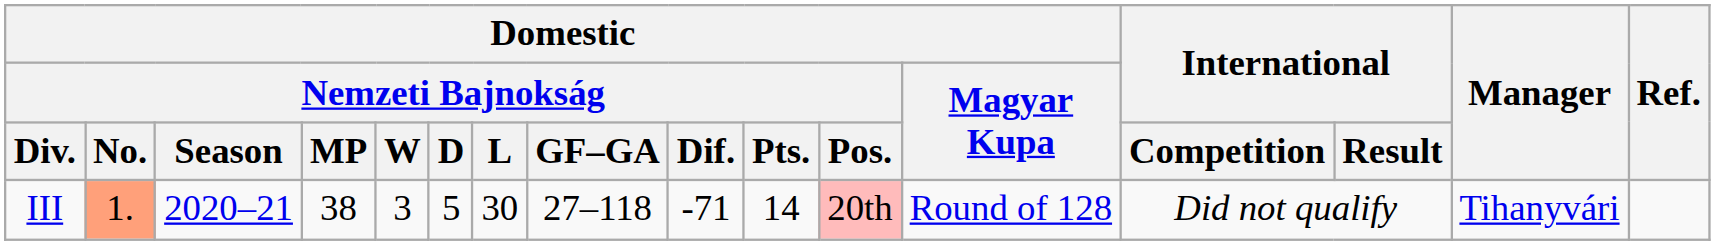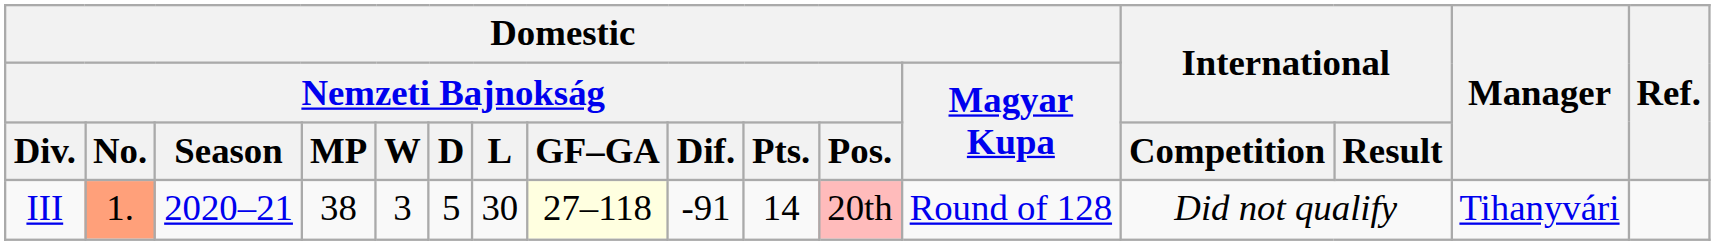III | Domestic / Nemzeti Bajnokság / GF–GA: no background -> lightyellow background
III | Domestic / Nemzeti Bajnokság / Dif.: -71 -> -91
